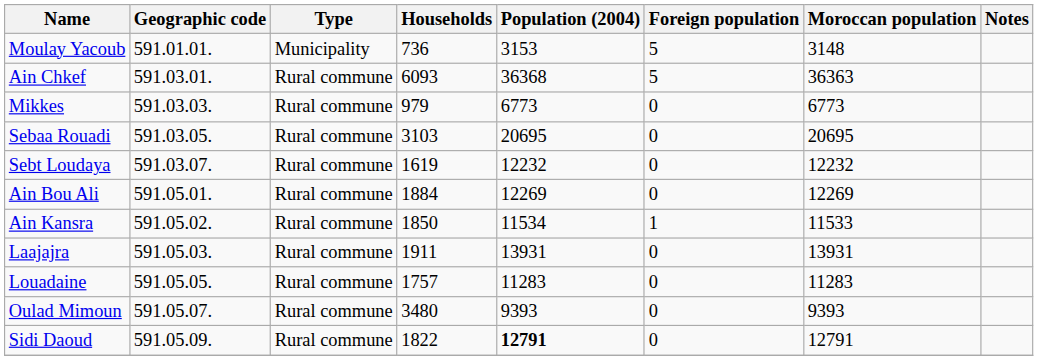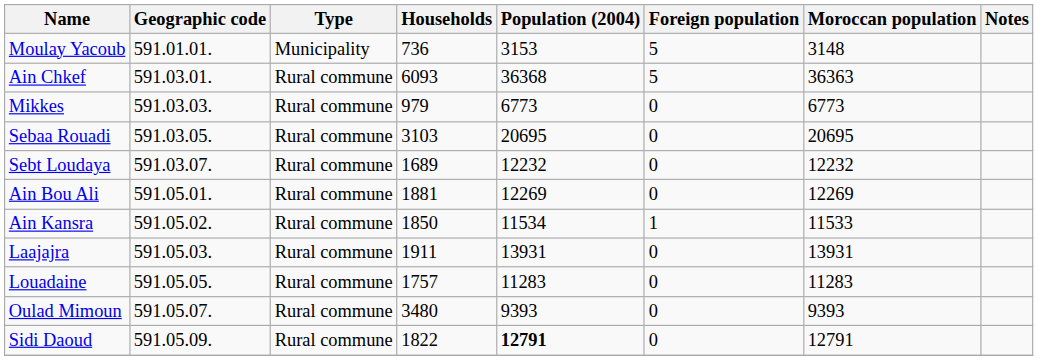Sebt Loudaya | Households: 1619 -> 1689
Ain Bou Ali | Households: 1884 -> 1881
